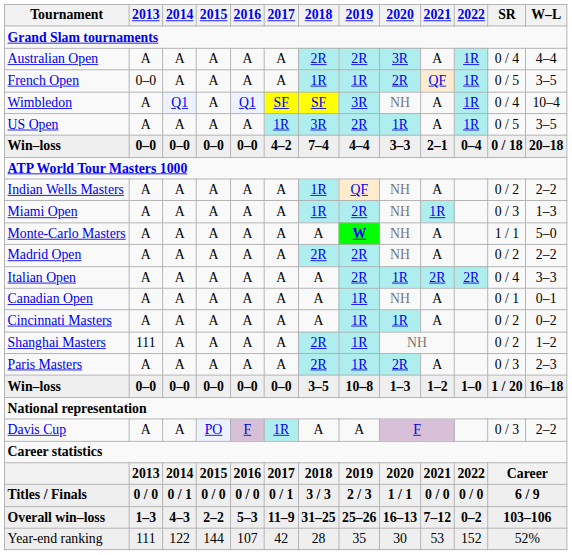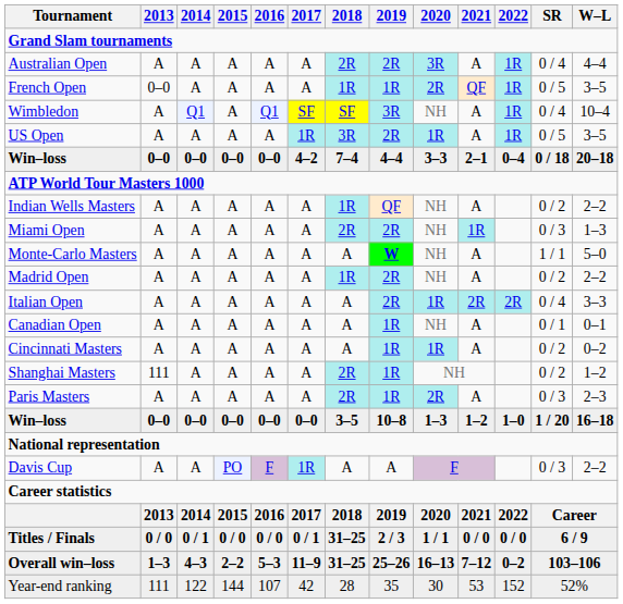Miami Open | 2018: 1R -> 2R
Madrid Open | 2018: 2R -> 1R
Titles / Finals | 2018: 3 / 3 -> 31–25
